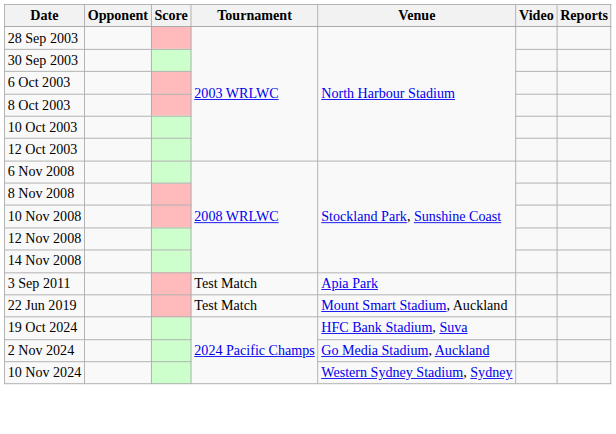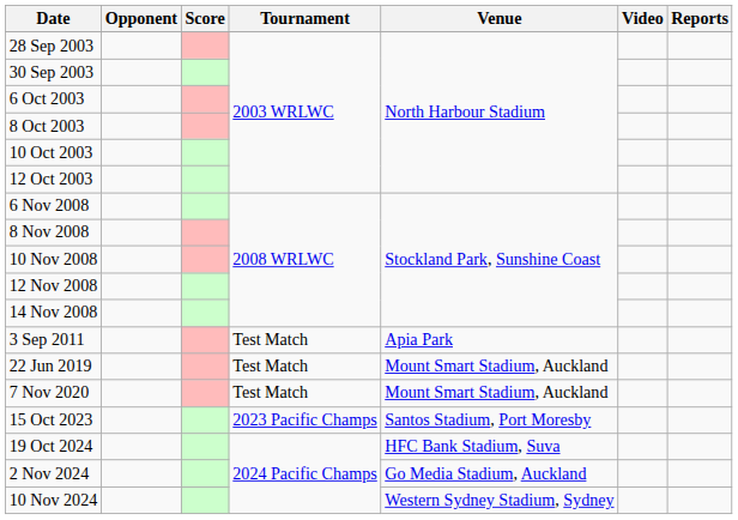+ row: 7 Nov 2020 | Test Match | Mount Smart Stadium, Auckland
+ row: 15 Oct 2023 | 2023 Pacific Champs | Santos Stadium, Port Moresby
